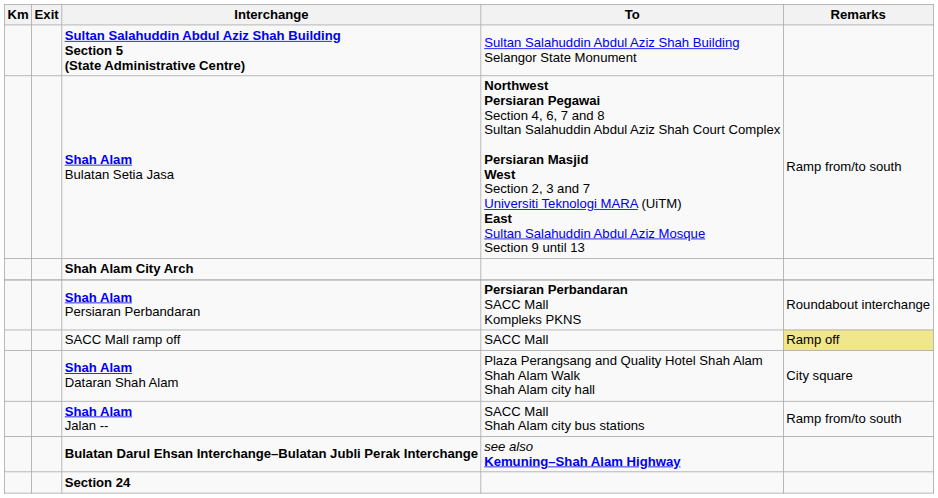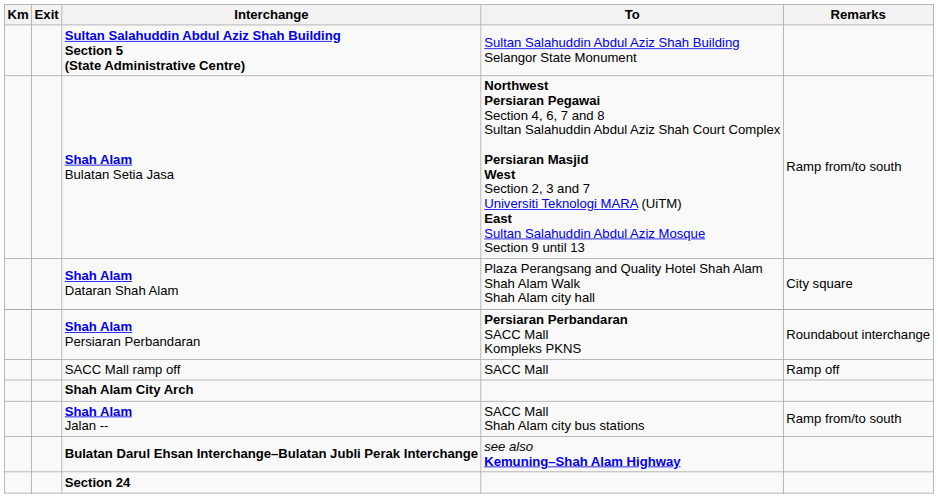rows swapped: Shah Alam Dataran Shah Alam <-> Shah Alam City Arch
SACC Mall ramp off | Remarks: khaki background -> no background
